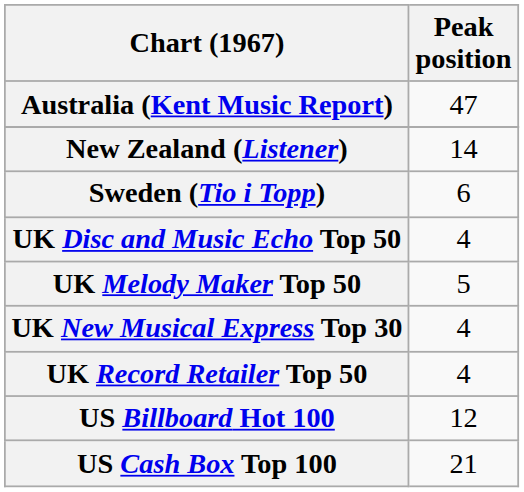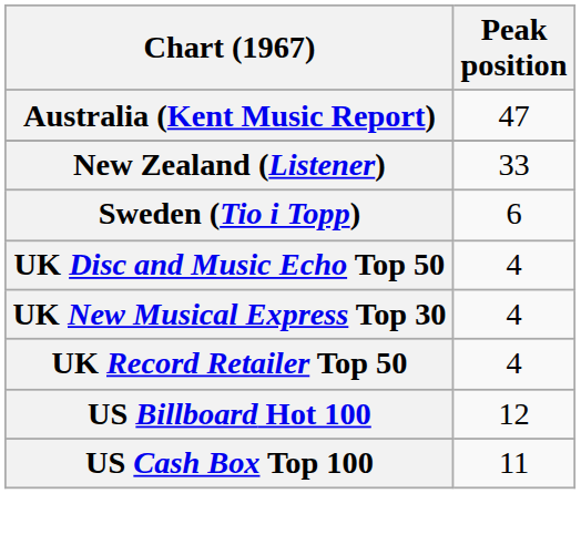New Zealand (Listener) | Peak position: 14 -> 33
- row: UK Melody Maker Top 50 | 5
US Cash Box Top 100 | Peak position: 21 -> 11
